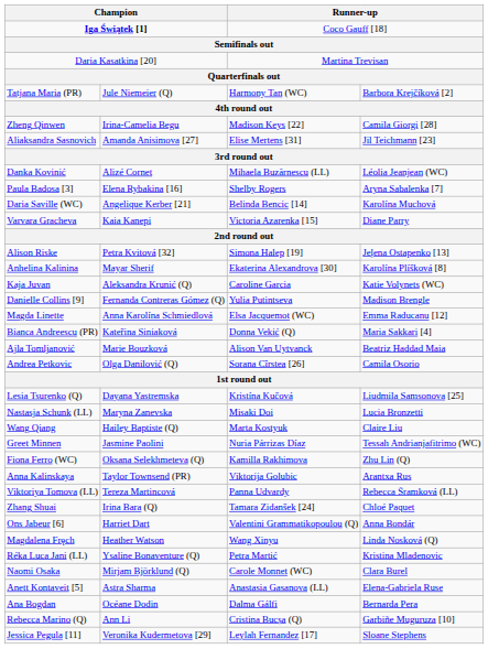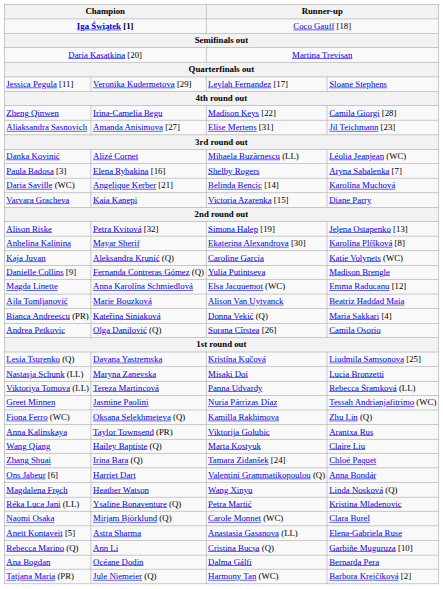rows swapped: Jessica Pegula [11] <-> Tatjana Maria (PR)
rows swapped: Bianca Andreescu (PR) <-> Ajla Tomljanović
rows swapped: Wang Qiang <-> Viktoriya Tomova (LL)
rows swapped: Rebecca Marino (Q) <-> Ana Bogdan
